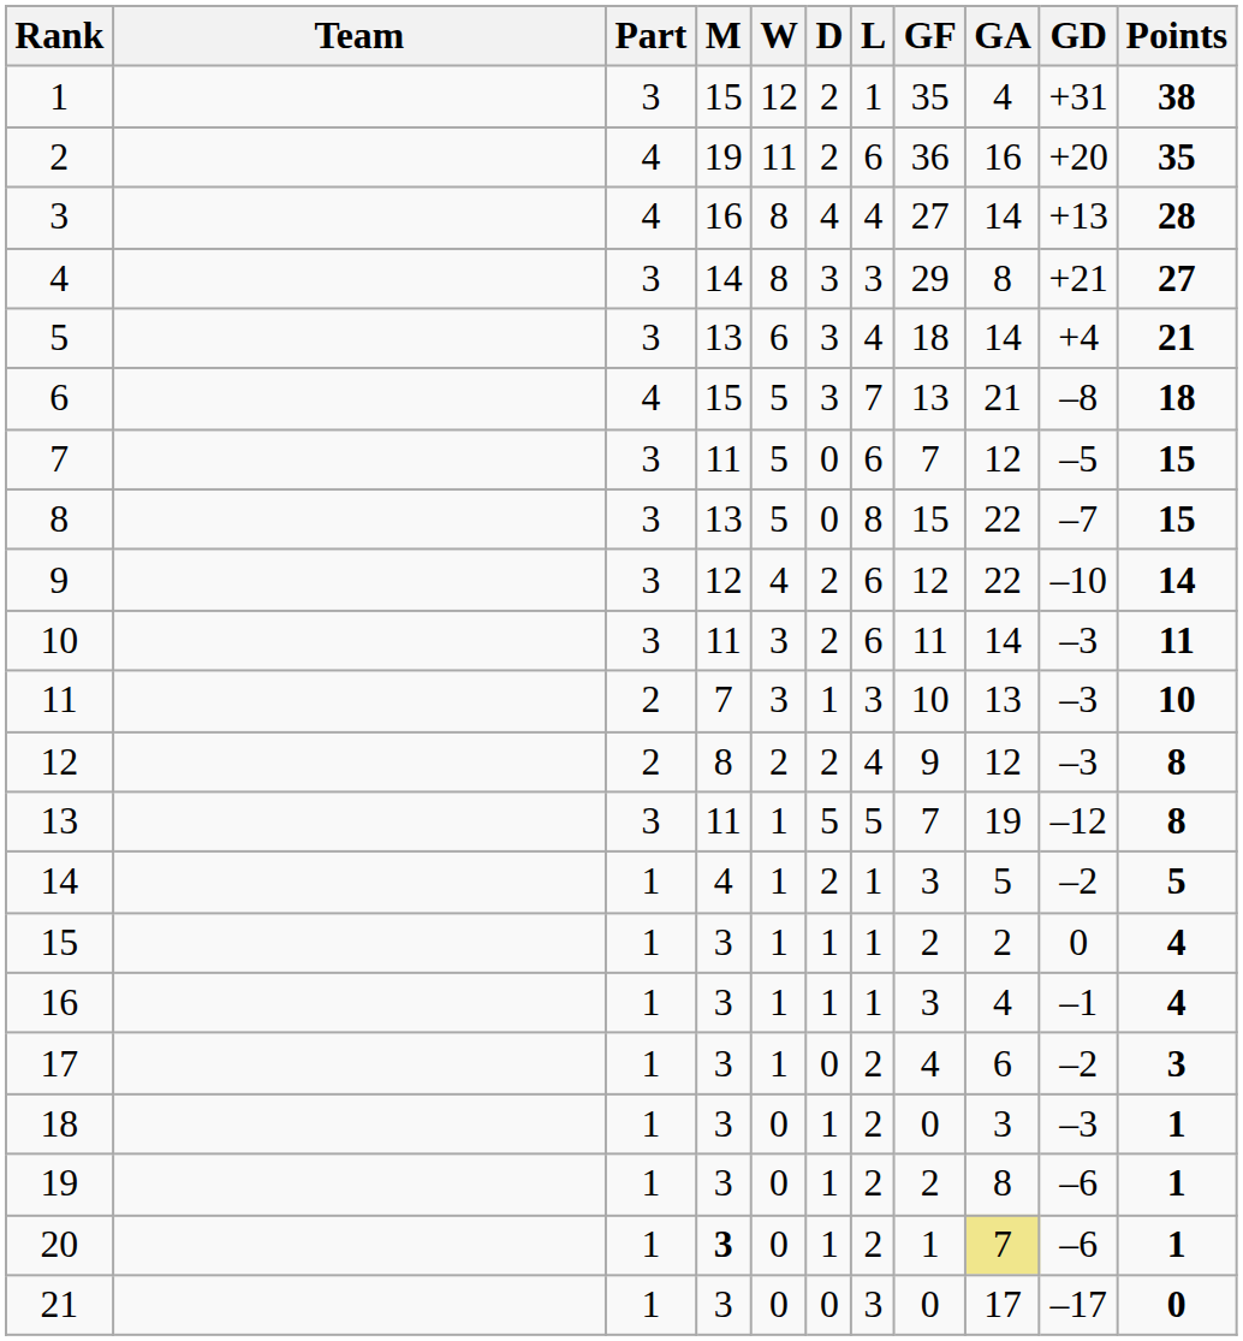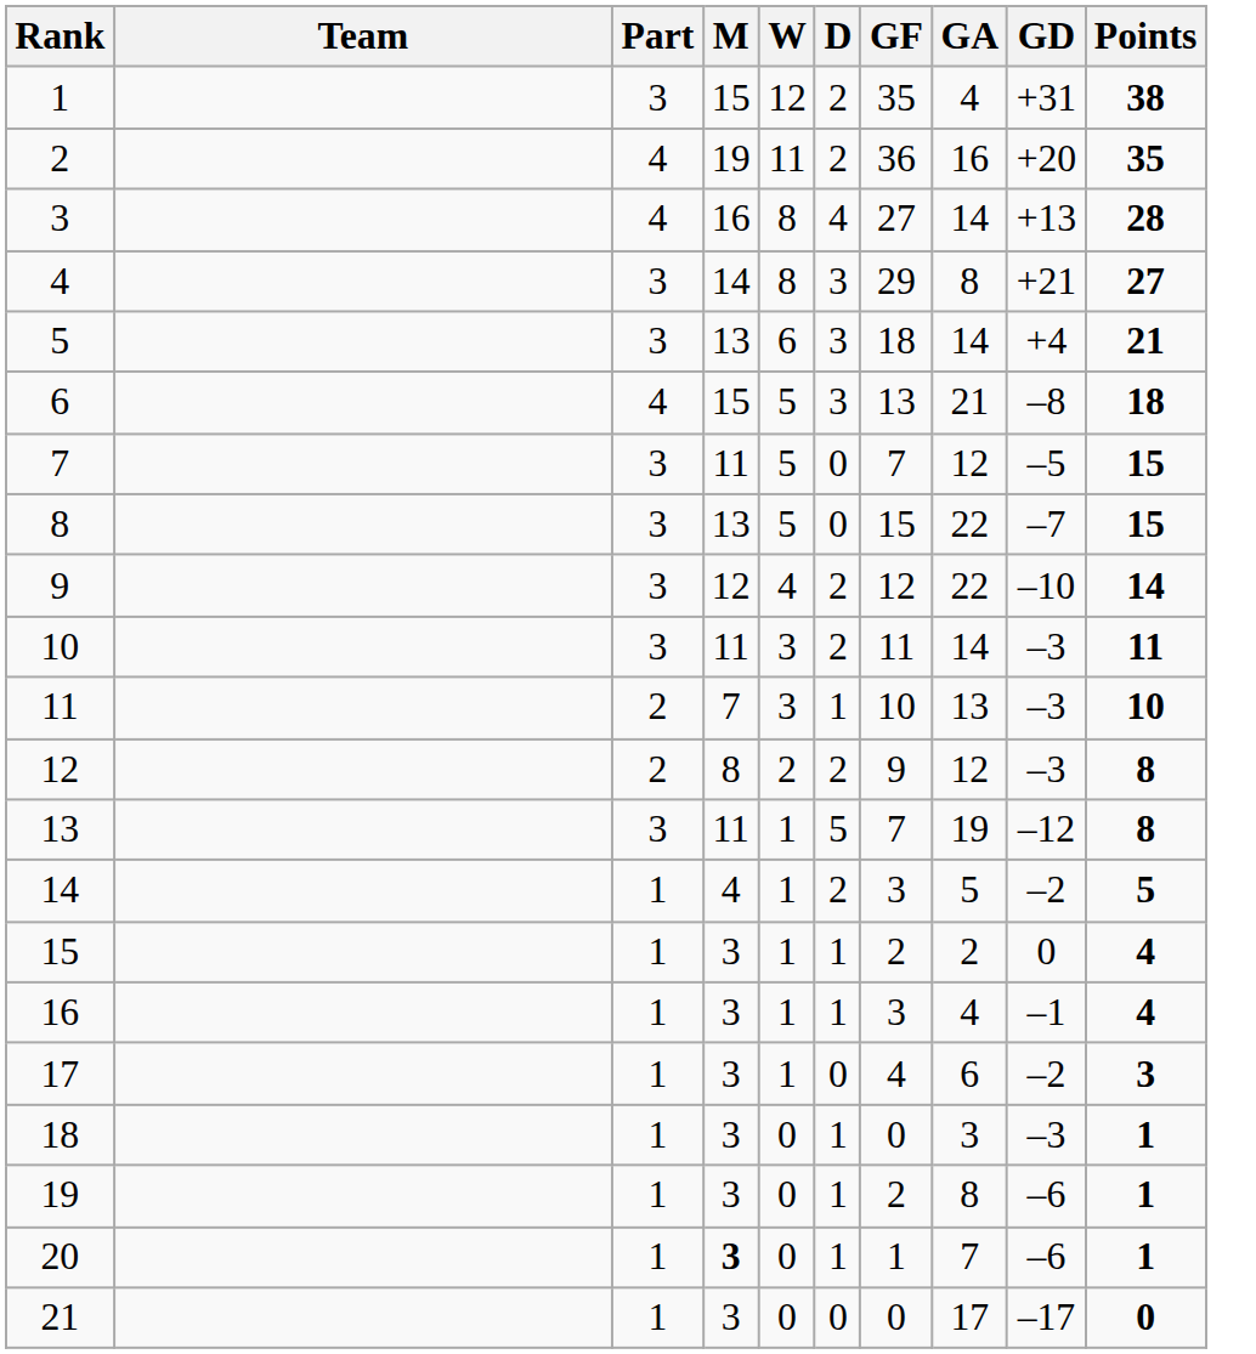- column: L | 1 | 6 | 4 | 3 | 4 | 7 | 6 | 8 | 6 | 6 | 3 | 4 | 5 | 1 | 1 | 1 | 2 | 2 | 2 | 2 | 3
20 | GA: khaki background -> no background
